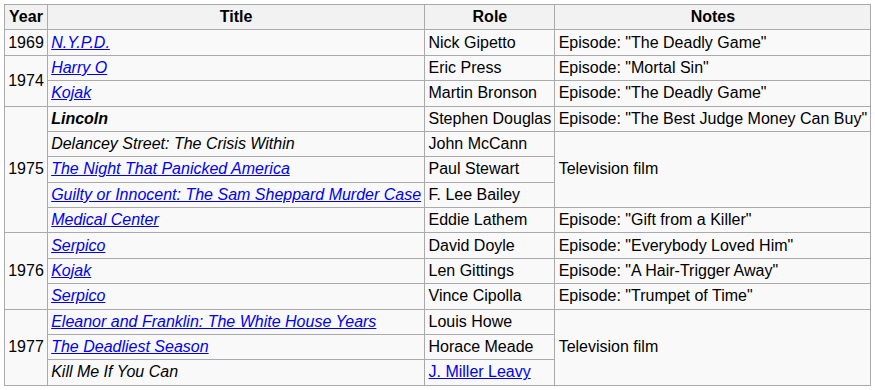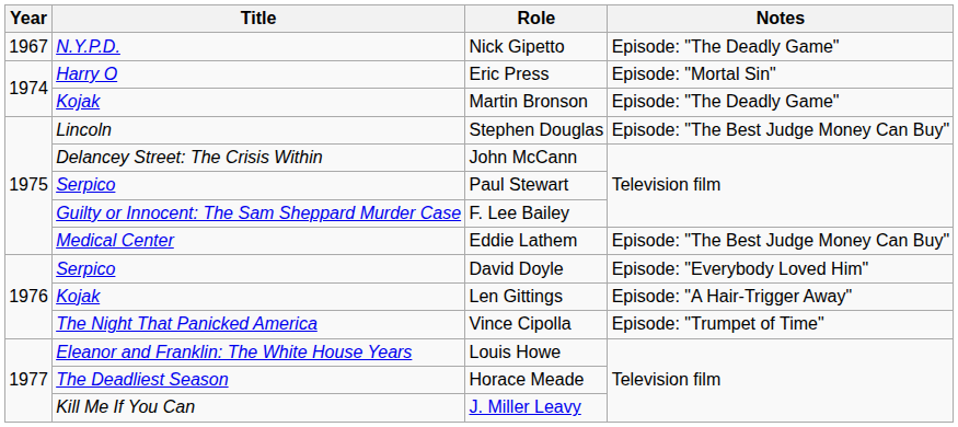Nick Gipetto | Year: 1969 -> 1967
Stephen Douglas | Title: bold -> normal
Paul Stewart | Title: The Night That Panicked America -> Serpico
Eddie Lathem | Notes: Episode: "Gift from a Killer" -> Episode: "The Best Judge Money Can Buy"
Vince Cipolla | Title: Serpico -> The Night That Panicked America
